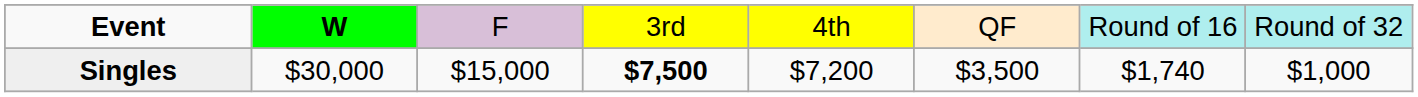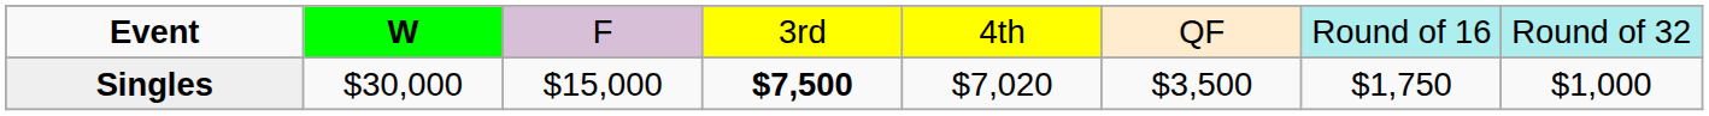Singles | column 5: $7,200 -> $7,020
Singles | column 7: $1,740 -> $1,750
